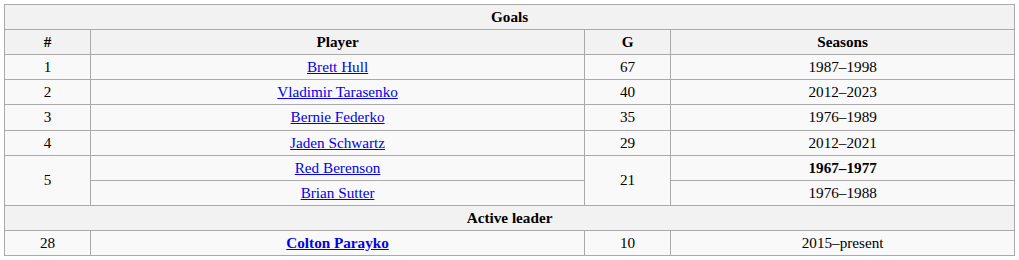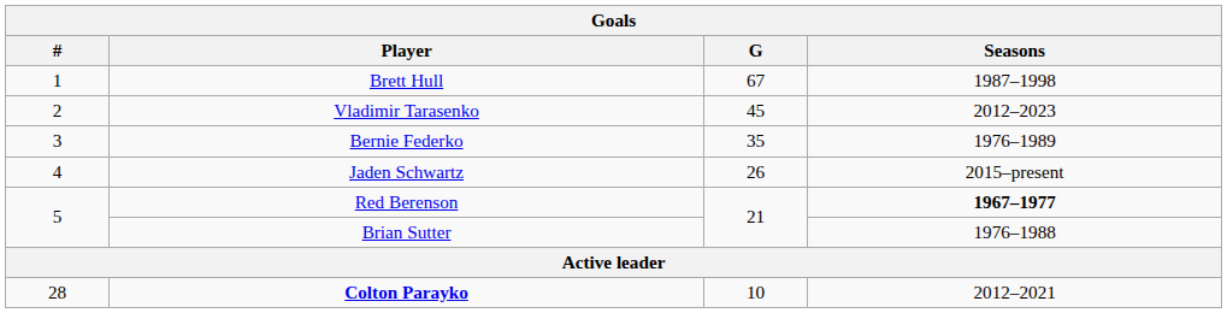Vladimir Tarasenko | G: 40 -> 45
Jaden Schwartz | G: 29 -> 26
Jaden Schwartz | Seasons: 2012–2021 -> 2015–present
Colton Parayko | Seasons: 2015–present -> 2012–2021
